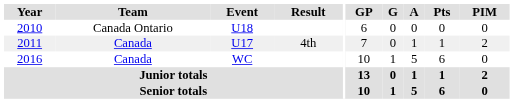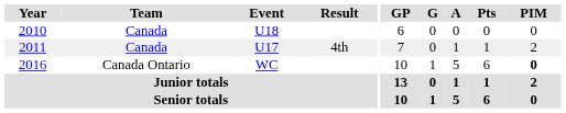2010 | Team: Canada Ontario -> Canada
2016 | Team: Canada -> Canada Ontario
2016 | PIM: normal -> bold
